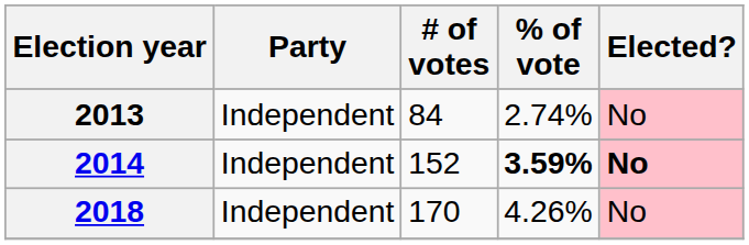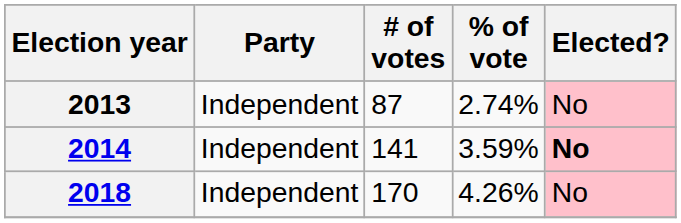2013 | # of votes: 84 -> 87
2014 | # of votes: 152 -> 141
2014 | % of vote: bold -> normal
